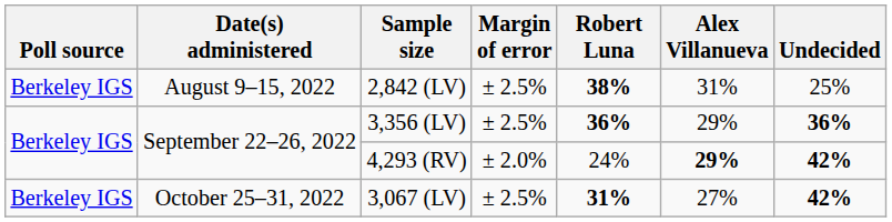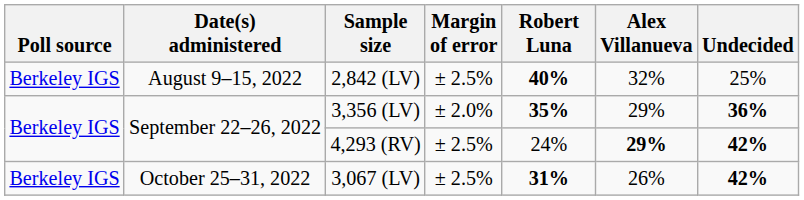2,842 (LV) | Robert Luna: 38% -> 40%
2,842 (LV) | Alex Villanueva: 31% -> 32%
3,356 (LV) | Margin of error: ± 2.5% -> ± 2.0%
3,356 (LV) | Robert Luna: 36% -> 35%
4,293 (RV) | Margin of error: ± 2.0% -> ± 2.5%
3,067 (LV) | Alex Villanueva: 27% -> 26%
